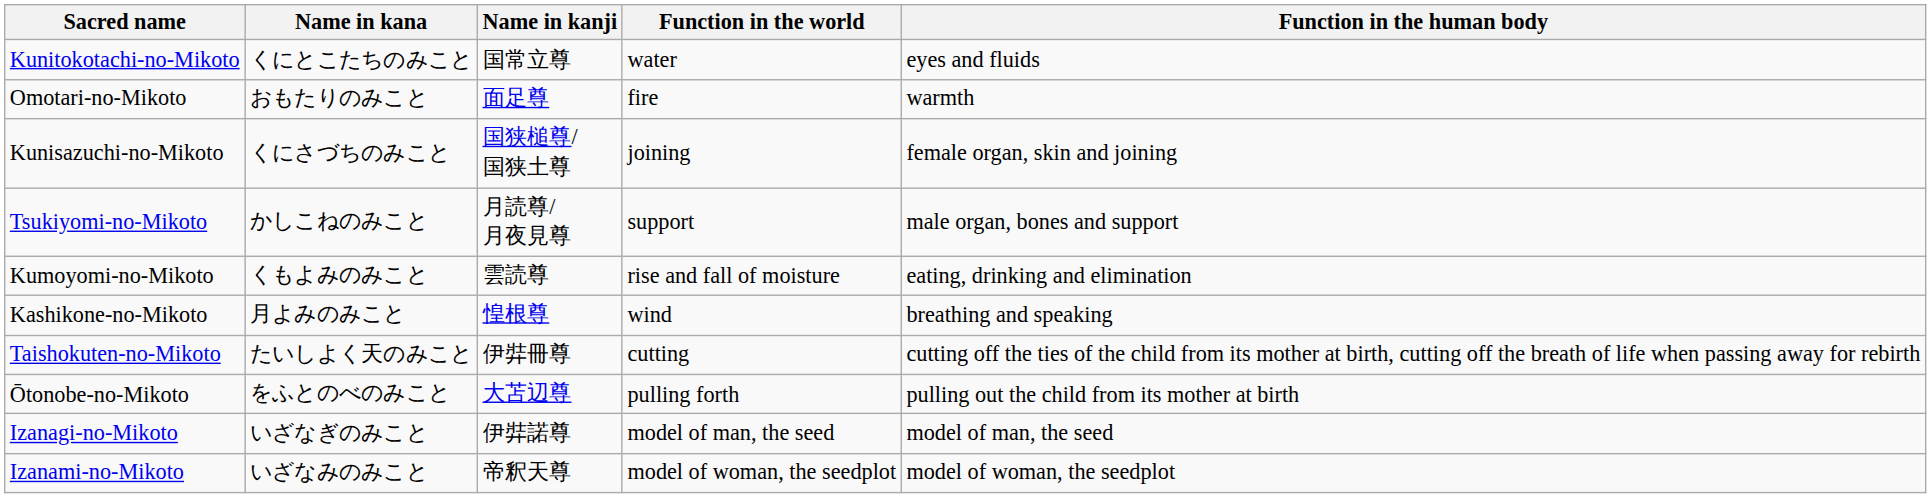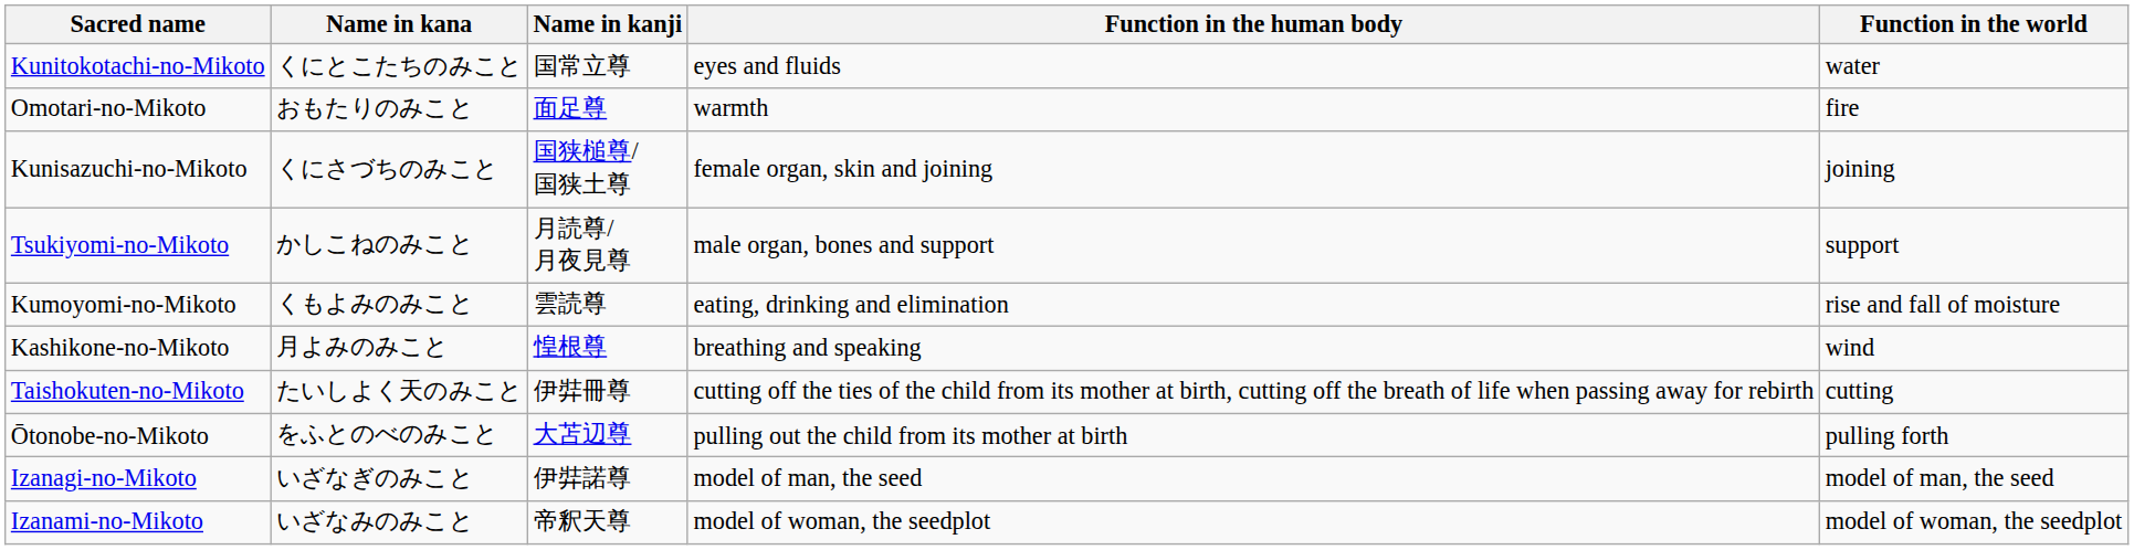columns swapped: Function in the human body <-> Function in the world
